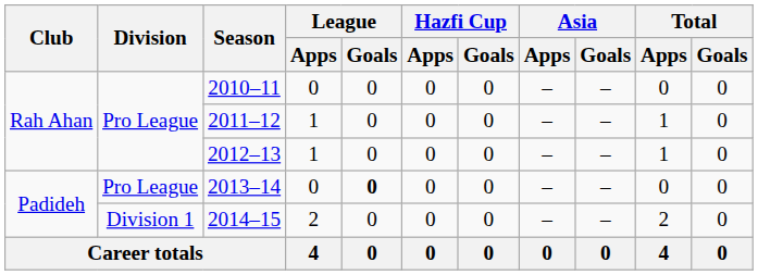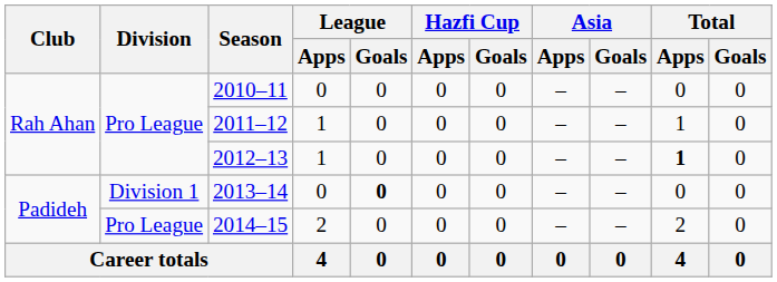2012–13 | Total / Apps: normal -> bold
2013–14 | Division: Pro League -> Division 1
2014–15 | Division: Division 1 -> Pro League
